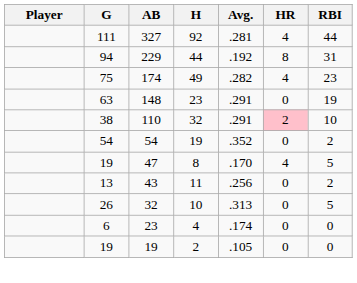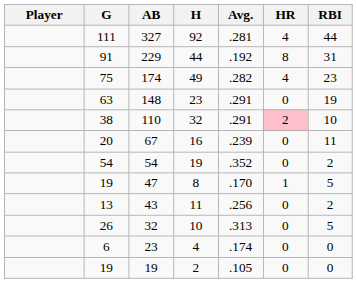229 | G: 94 -> 91
+ row: 20 | 67 | 16 | .239 | 0 | 11
47 | HR: 4 -> 1
